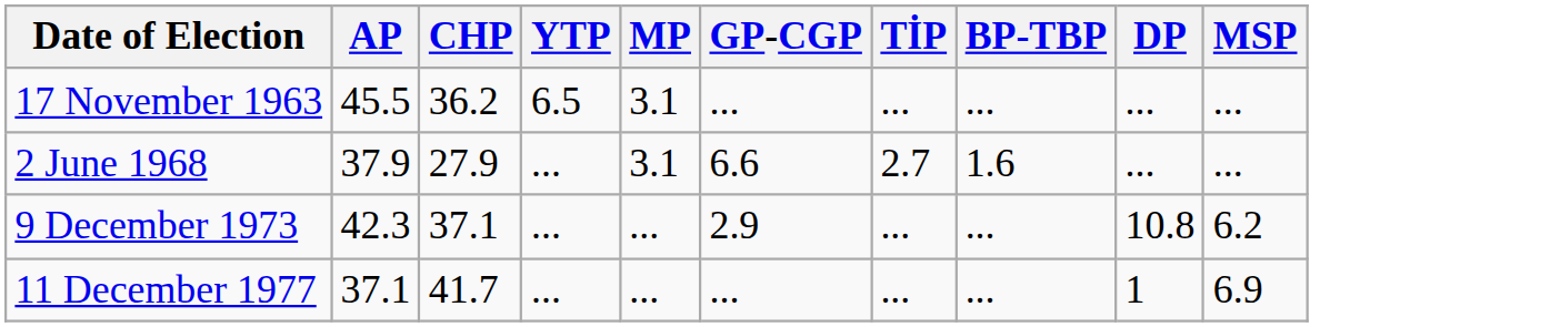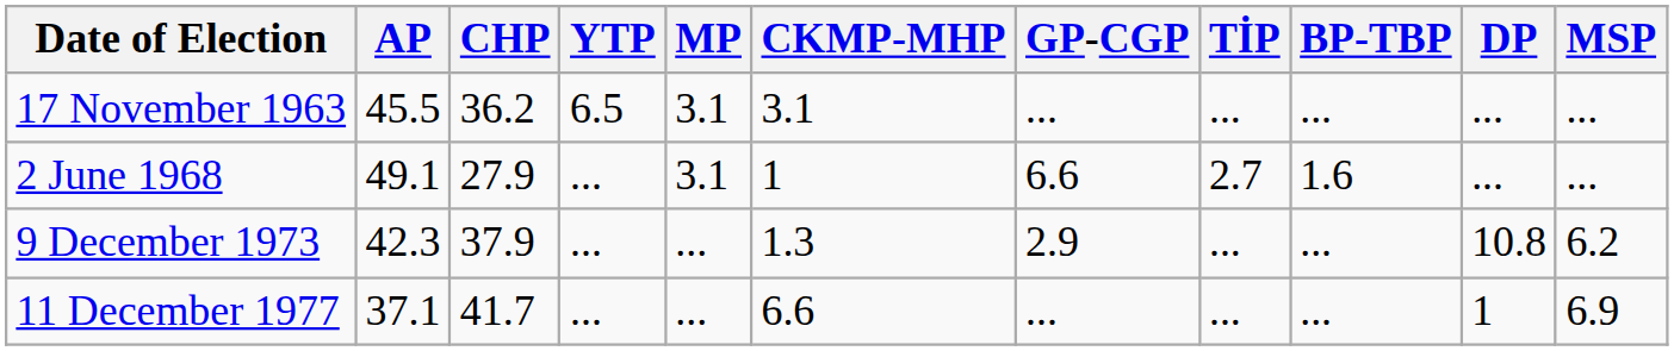+ column: CKMP-MHP | 3.1 | 1 | 1.3 | 6.6
2 June 1968 | AP: 37.9 -> 49.1
9 December 1973 | CHP: 37.1 -> 37.9
